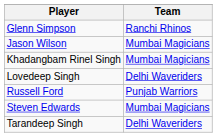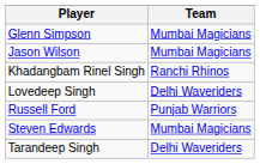Glenn Simpson | Team: Ranchi Rhinos -> Mumbai Magicians
Khadangbam Rinel Singh | Team: Mumbai Magicians -> Ranchi Rhinos
